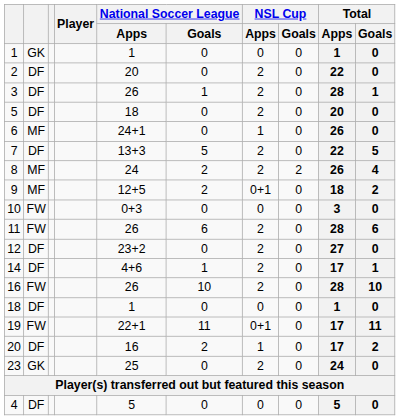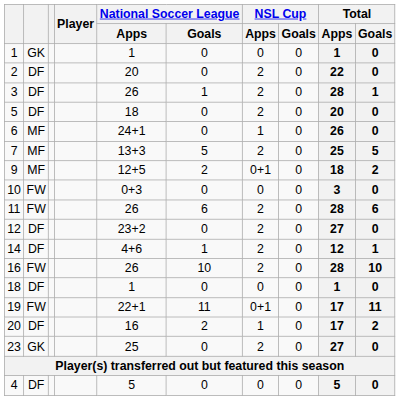7 | column 2: DF -> MF
7 | Total / Apps: 22 -> 25
- row: 8 | MF | 24 | 2 | 2 | 2 | 26 | 4
14 | Total / Apps: 17 -> 12
23 | Total / Apps: 24 -> 27
